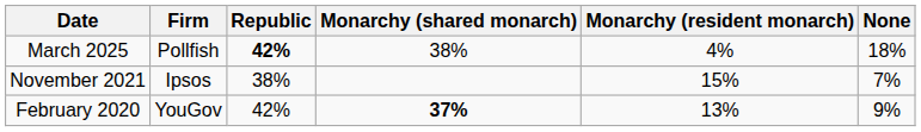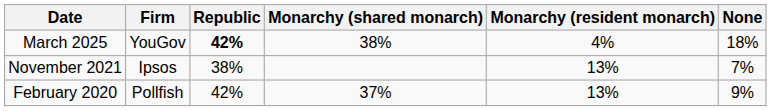March 2025 | Firm: Pollfish -> YouGov
November 2021 | Monarchy (resident monarch): 15% -> 13%
February 2020 | Firm: YouGov -> Pollfish
February 2020 | Monarchy (shared monarch): bold -> normal
